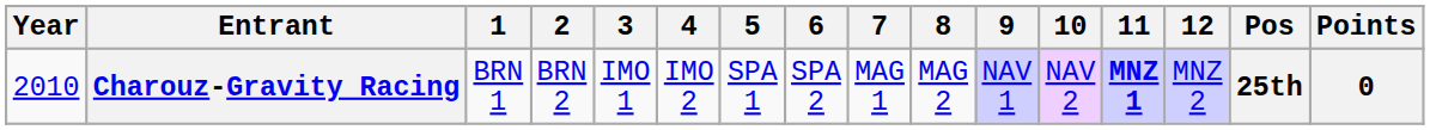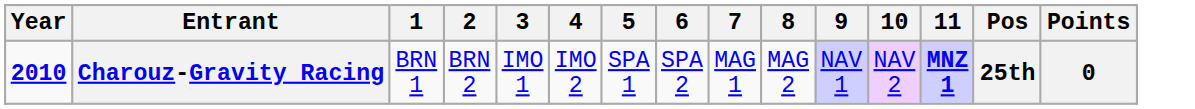- column: 12 | MNZ 2
Charouz-Gravity Racing | Year: normal -> bold
